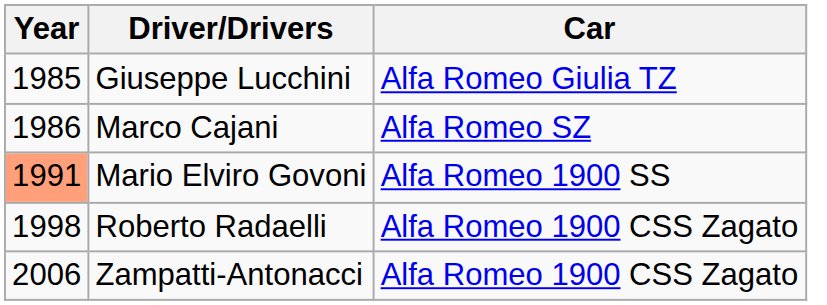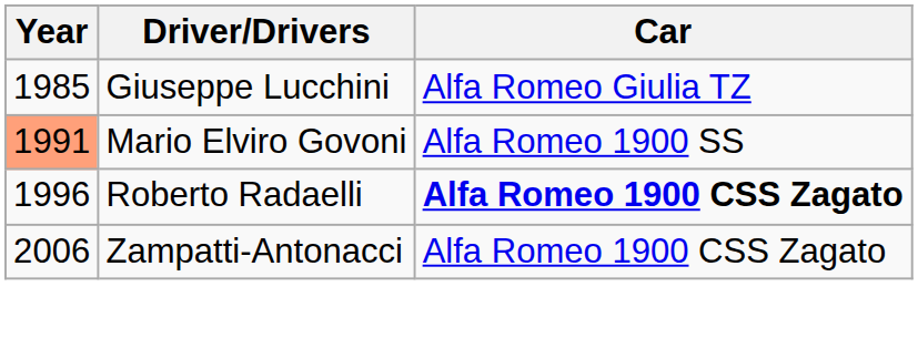- row: 1986 | Marco Cajani | Alfa Romeo SZ
Roberto Radaelli | Year: 1998 -> 1996
Roberto Radaelli | Car: normal -> bold
